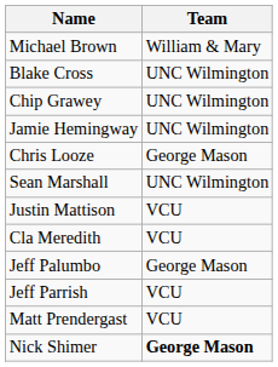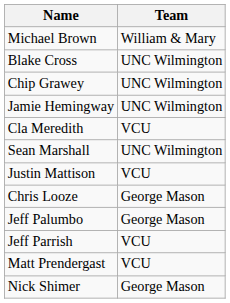rows swapped: Chris Looze <-> Cla Meredith
Nick Shimer | Team: bold -> normal
